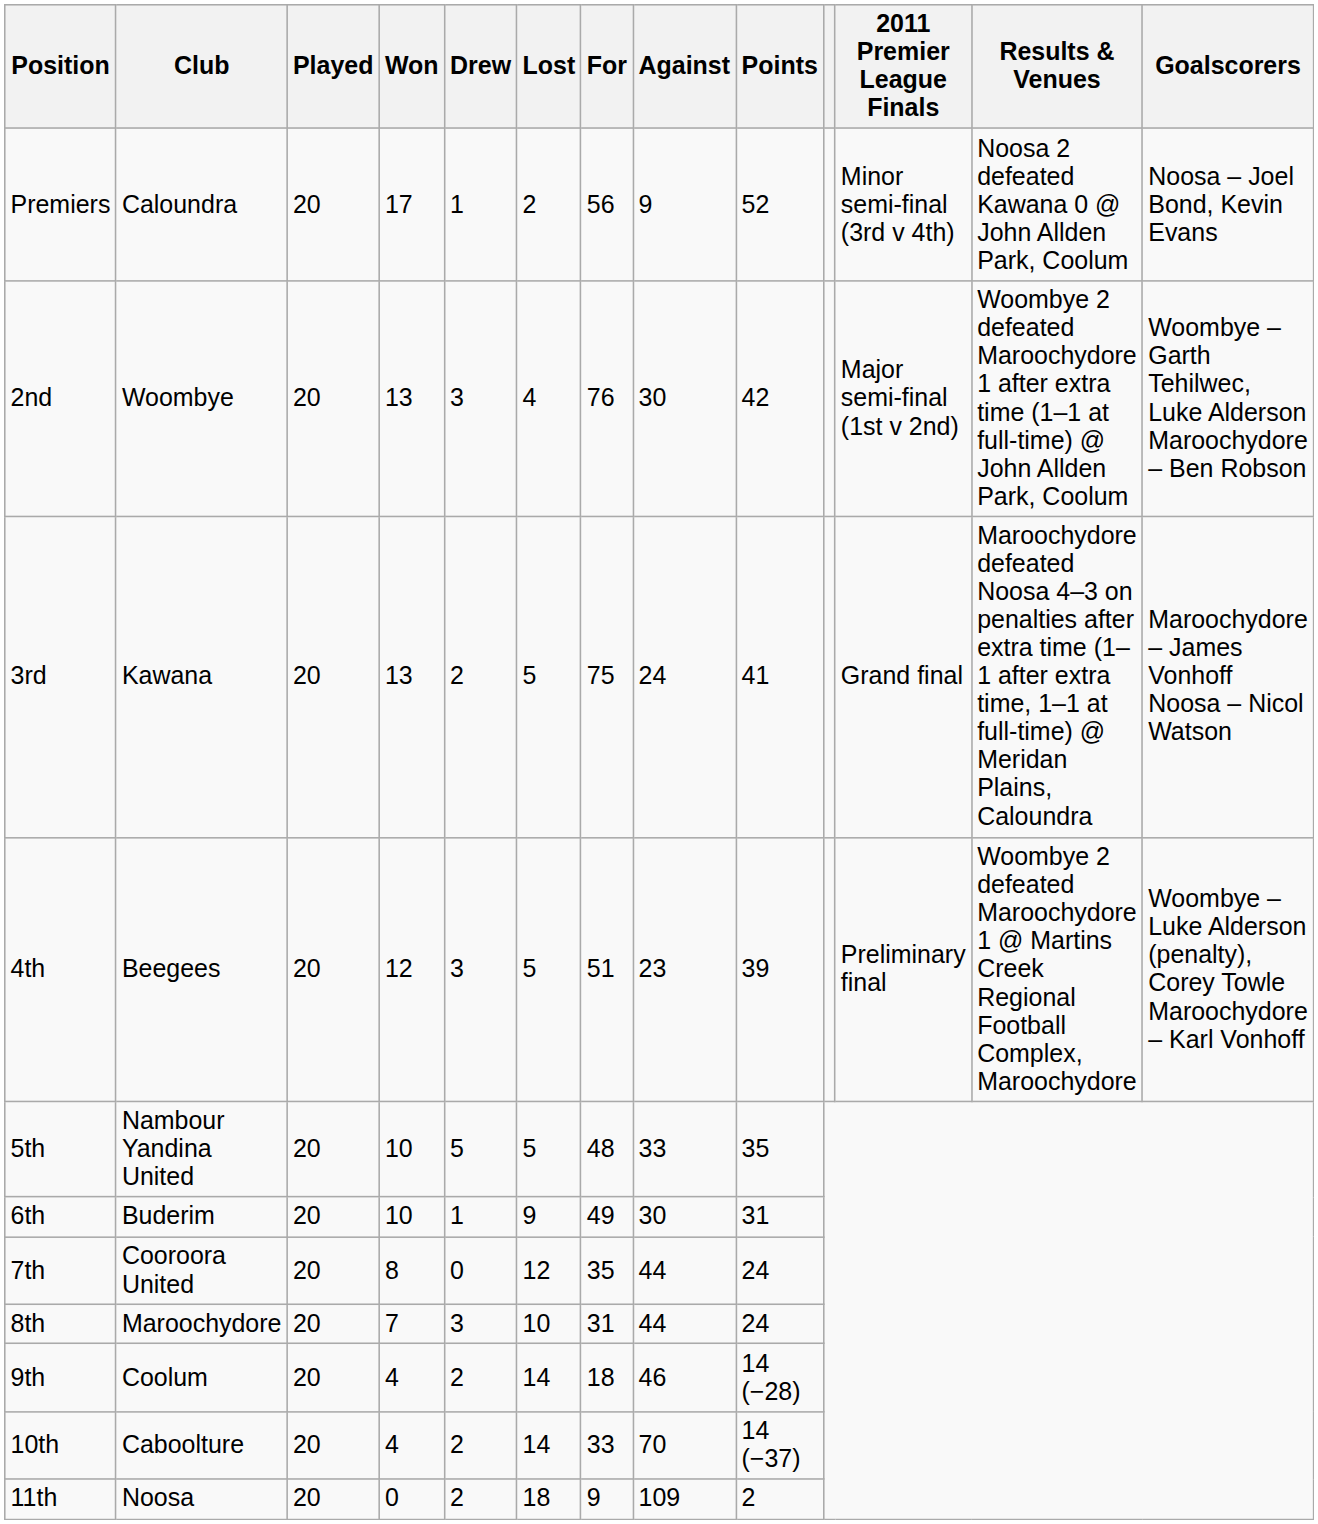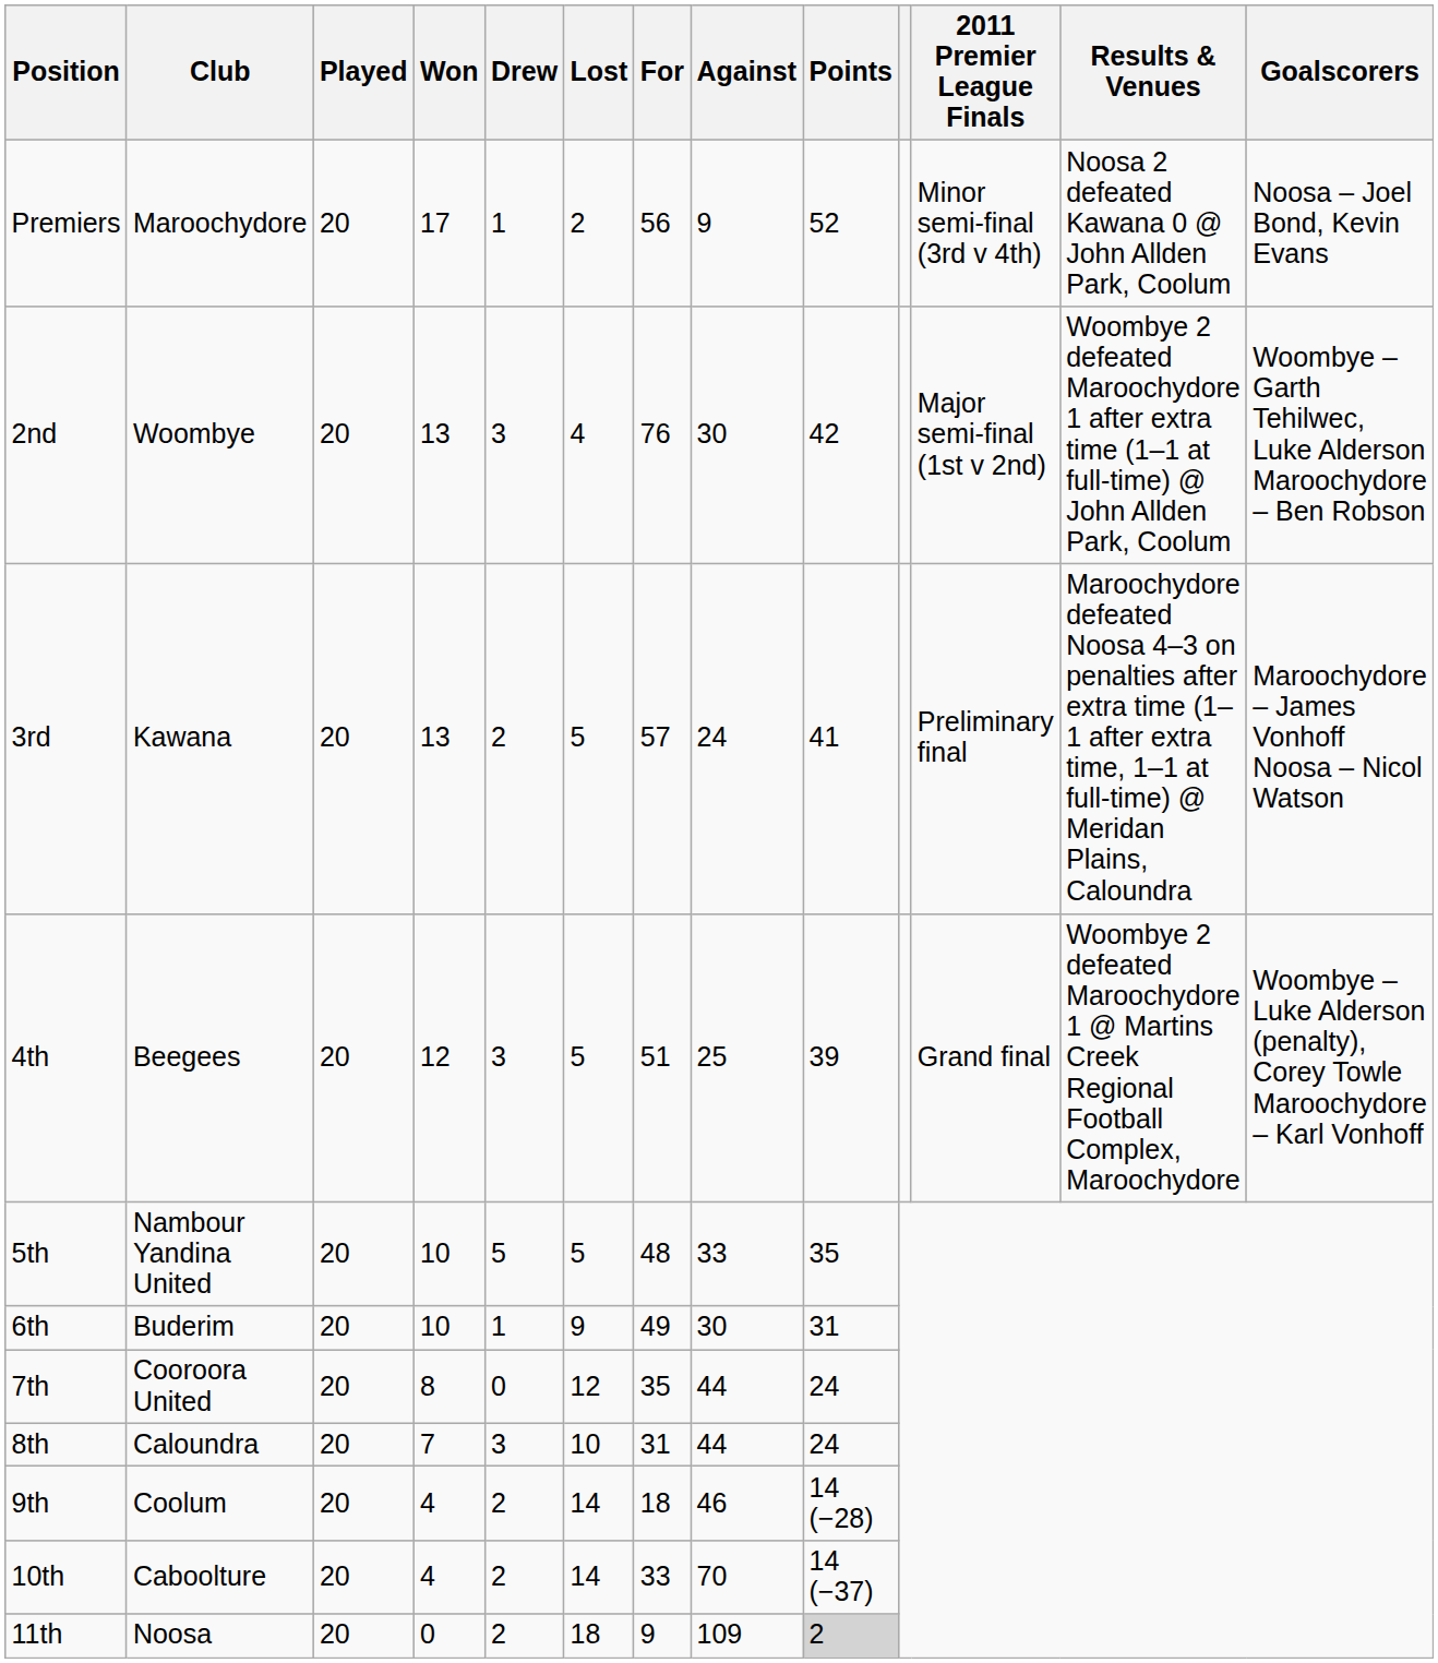Premiers | Club: Caloundra -> Maroochydore
3rd | For: 75 -> 57
3rd | 2011 Premier League Finals: Grand final -> Preliminary final
4th | Against: 23 -> 25
4th | 2011 Premier League Finals: Preliminary final -> Grand final
8th | Club: Maroochydore -> Caloundra
11th | Points: no background -> lightgrey background
